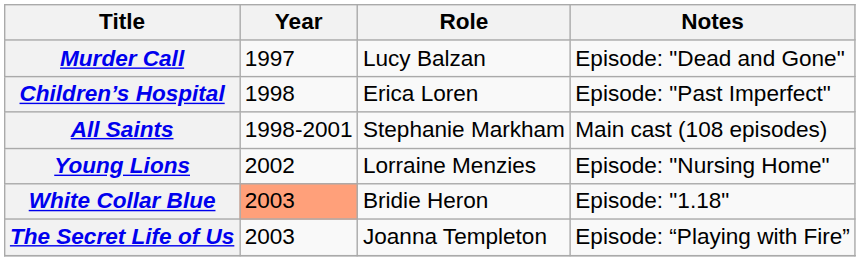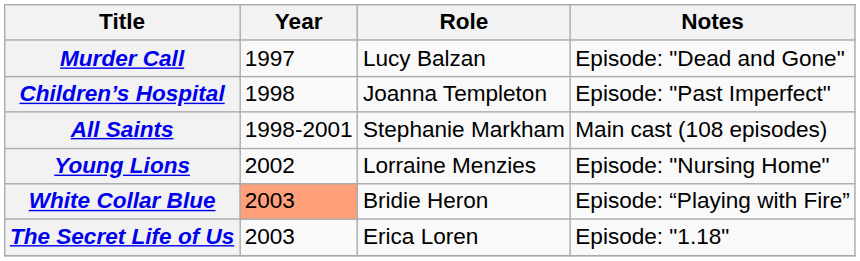Children’s Hospital | Role: Erica Loren -> Joanna Templeton
White Collar Blue | Notes: Episode: "1.18" -> Episode: “Playing with Fire”
The Secret Life of Us | Role: Joanna Templeton -> Erica Loren
The Secret Life of Us | Notes: Episode: “Playing with Fire” -> Episode: "1.18"
